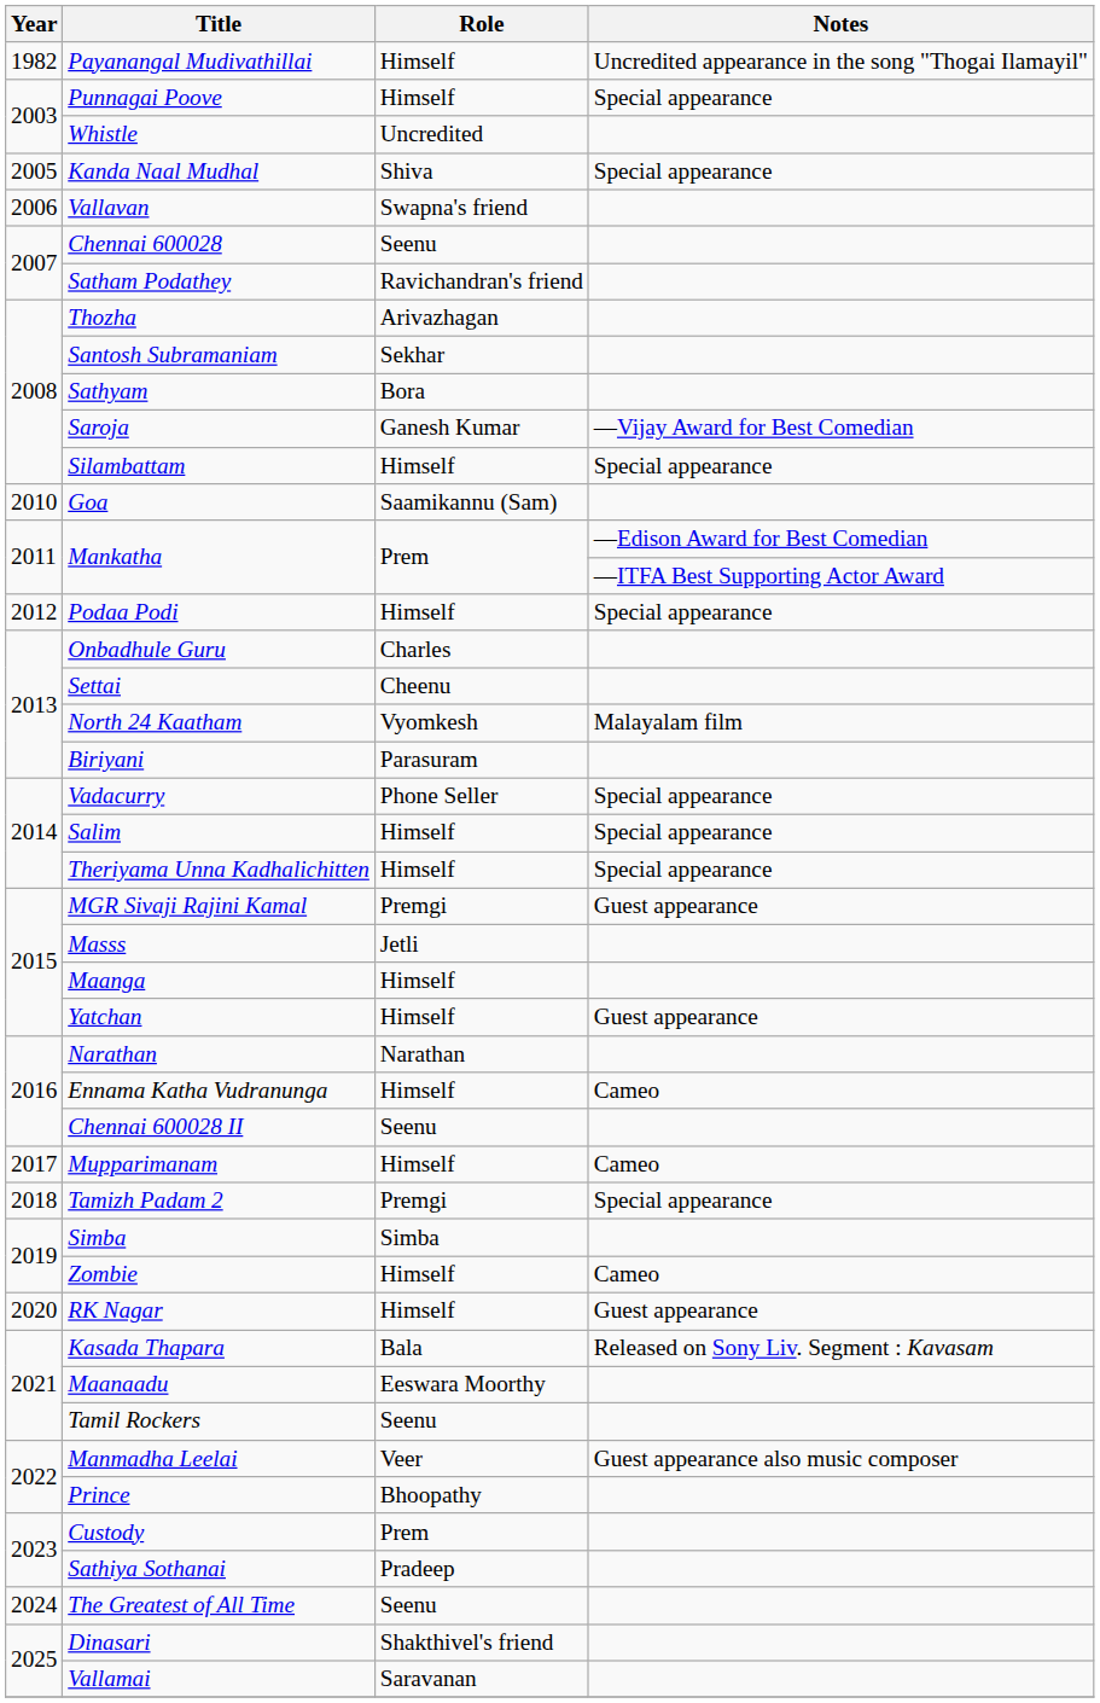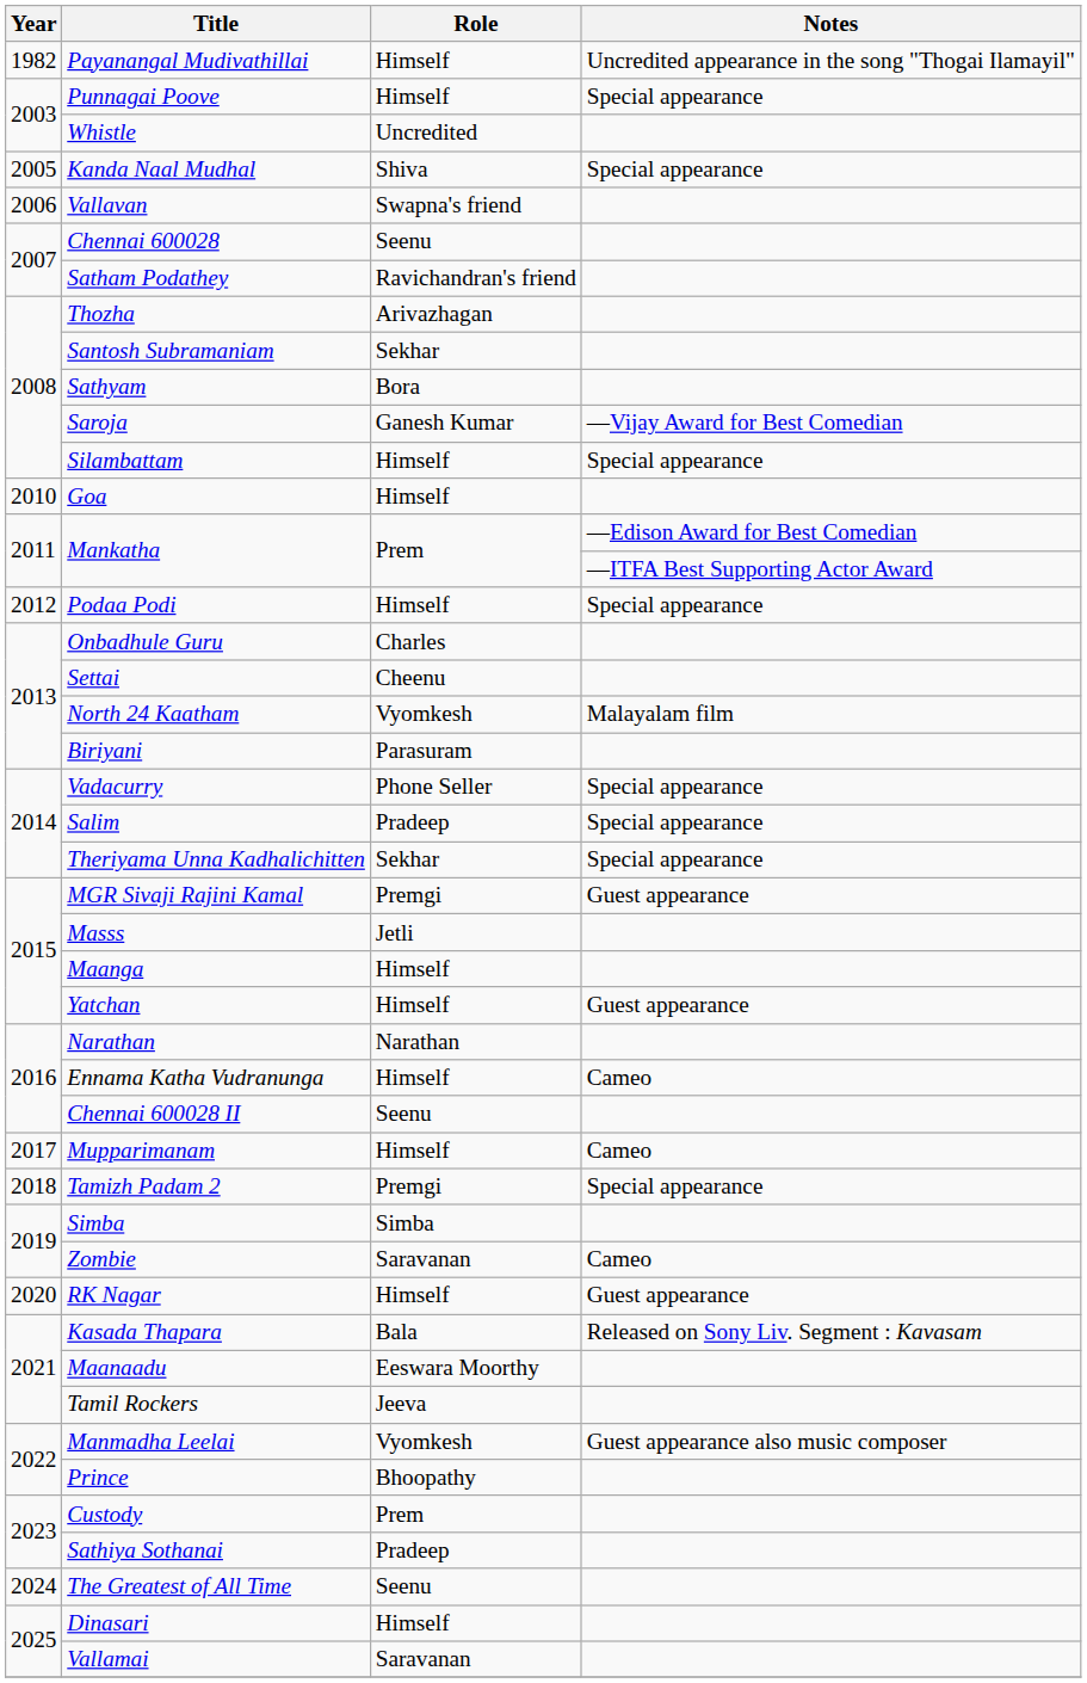Goa | Role: Saamikannu (Sam) -> Himself
Salim | Role: Himself -> Pradeep
Theriyama Unna Kadhalichitten | Role: Himself -> Sekhar
Zombie | Role: Himself -> Saravanan
Tamil Rockers | Role: Seenu -> Jeeva
Manmadha Leelai | Role: Veer -> Vyomkesh
Dinasari | Role: Shakthivel's friend -> Himself
